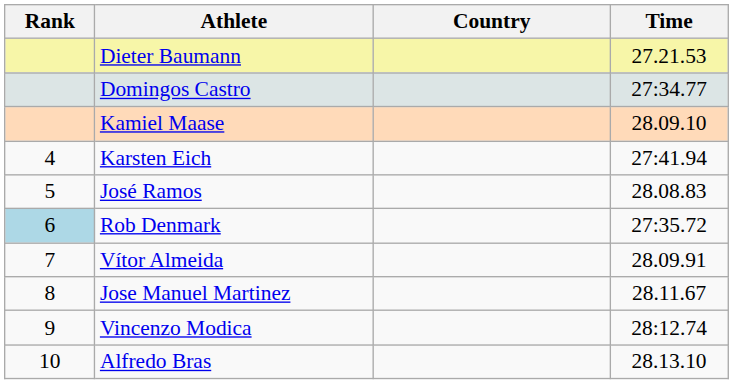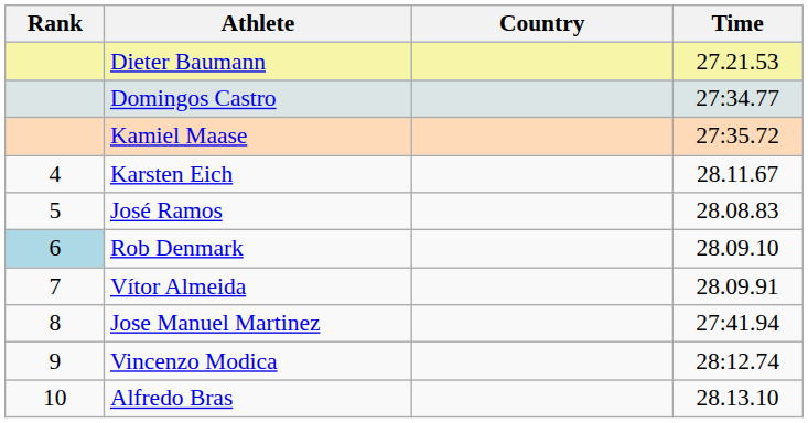Kamiel Maase | Time: 28.09.10 -> 27:35.72
Karsten Eich | Time: 27:41.94 -> 28.11.67
Rob Denmark | Time: 27:35.72 -> 28.09.10
Jose Manuel Martinez | Time: 28.11.67 -> 27:41.94
